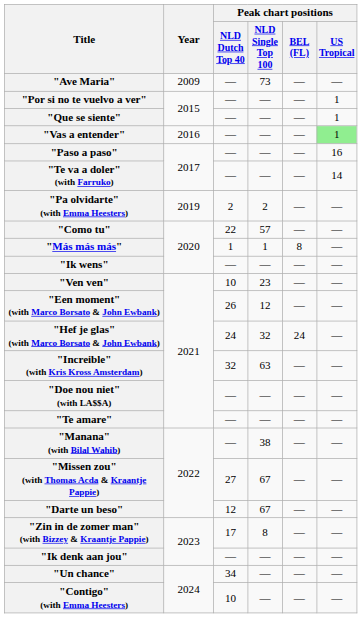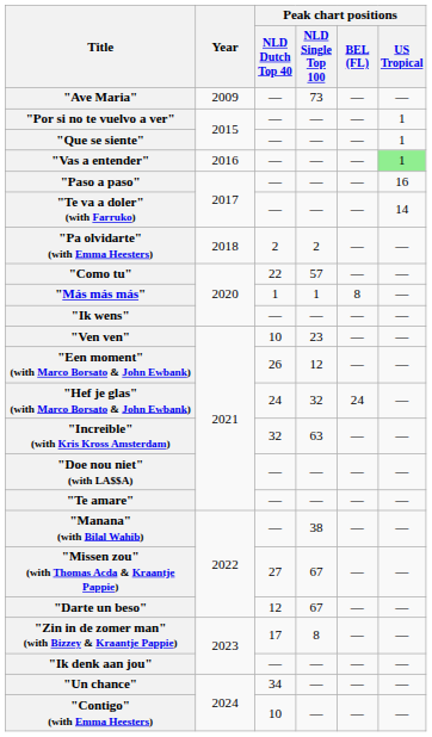"Pa olvidarte" (with Emma Heesters) | Year: 2019 -> 2018
